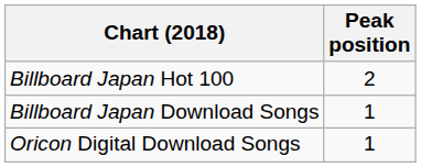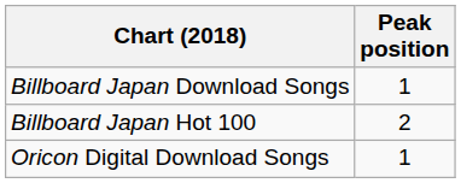rows swapped: Billboard Japan Hot 100 <-> Billboard Japan Download Songs
